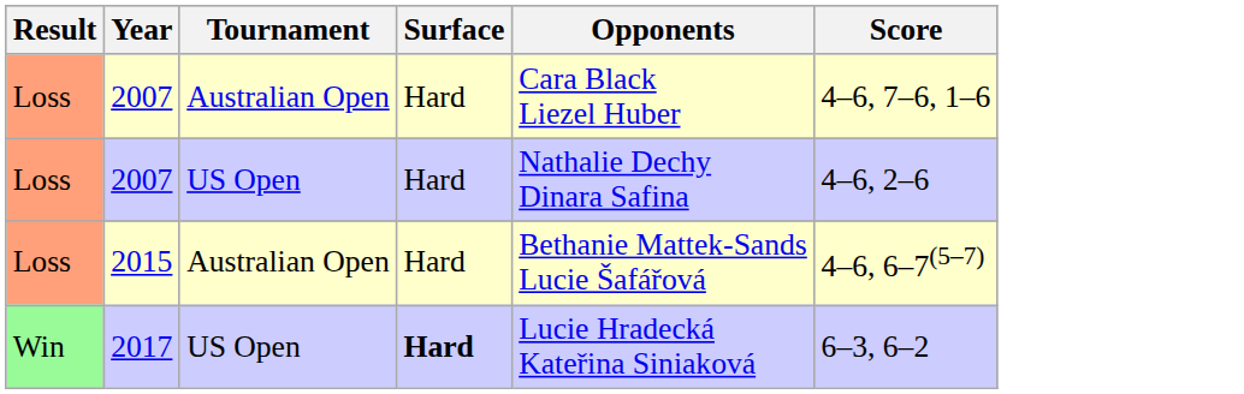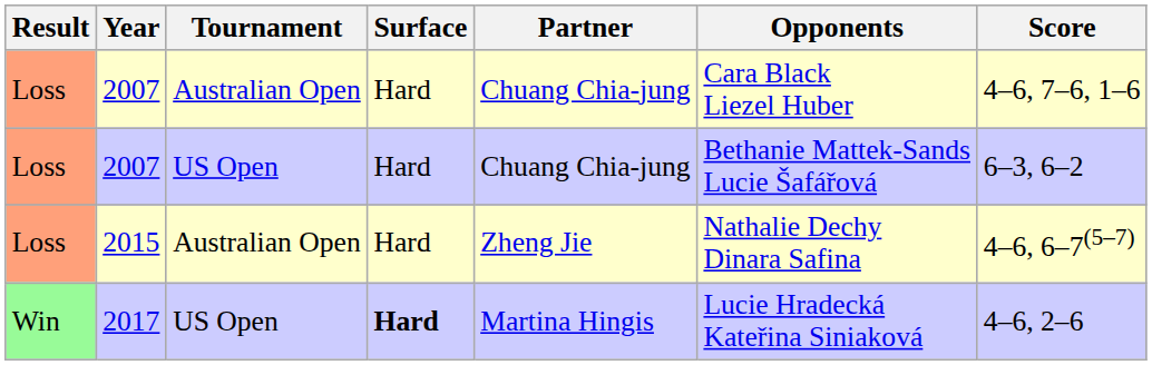+ column: Partner | Chuang Chia-jung | Chuang Chia-jung | Zheng Jie | Martina Hingis
2007 / US Open | Opponents: Nathalie Dechy Dinara Safina -> Bethanie Mattek-Sands Lucie Šafářová
2007 / US Open | Score: 4–6, 2–6 -> 6–3, 6–2
2015 | Opponents: Bethanie Mattek-Sands Lucie Šafářová -> Nathalie Dechy Dinara Safina
2017 | Score: 6–3, 6–2 -> 4–6, 2–6
